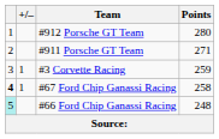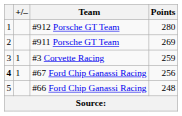#911 Porsche GT Team | Points: 271 -> 269
#67 Ford Chip Ganassi Racing | Points: 258 -> 256
#66 Ford Chip Ganassi Racing | column 1: paleturquoise background -> no background
